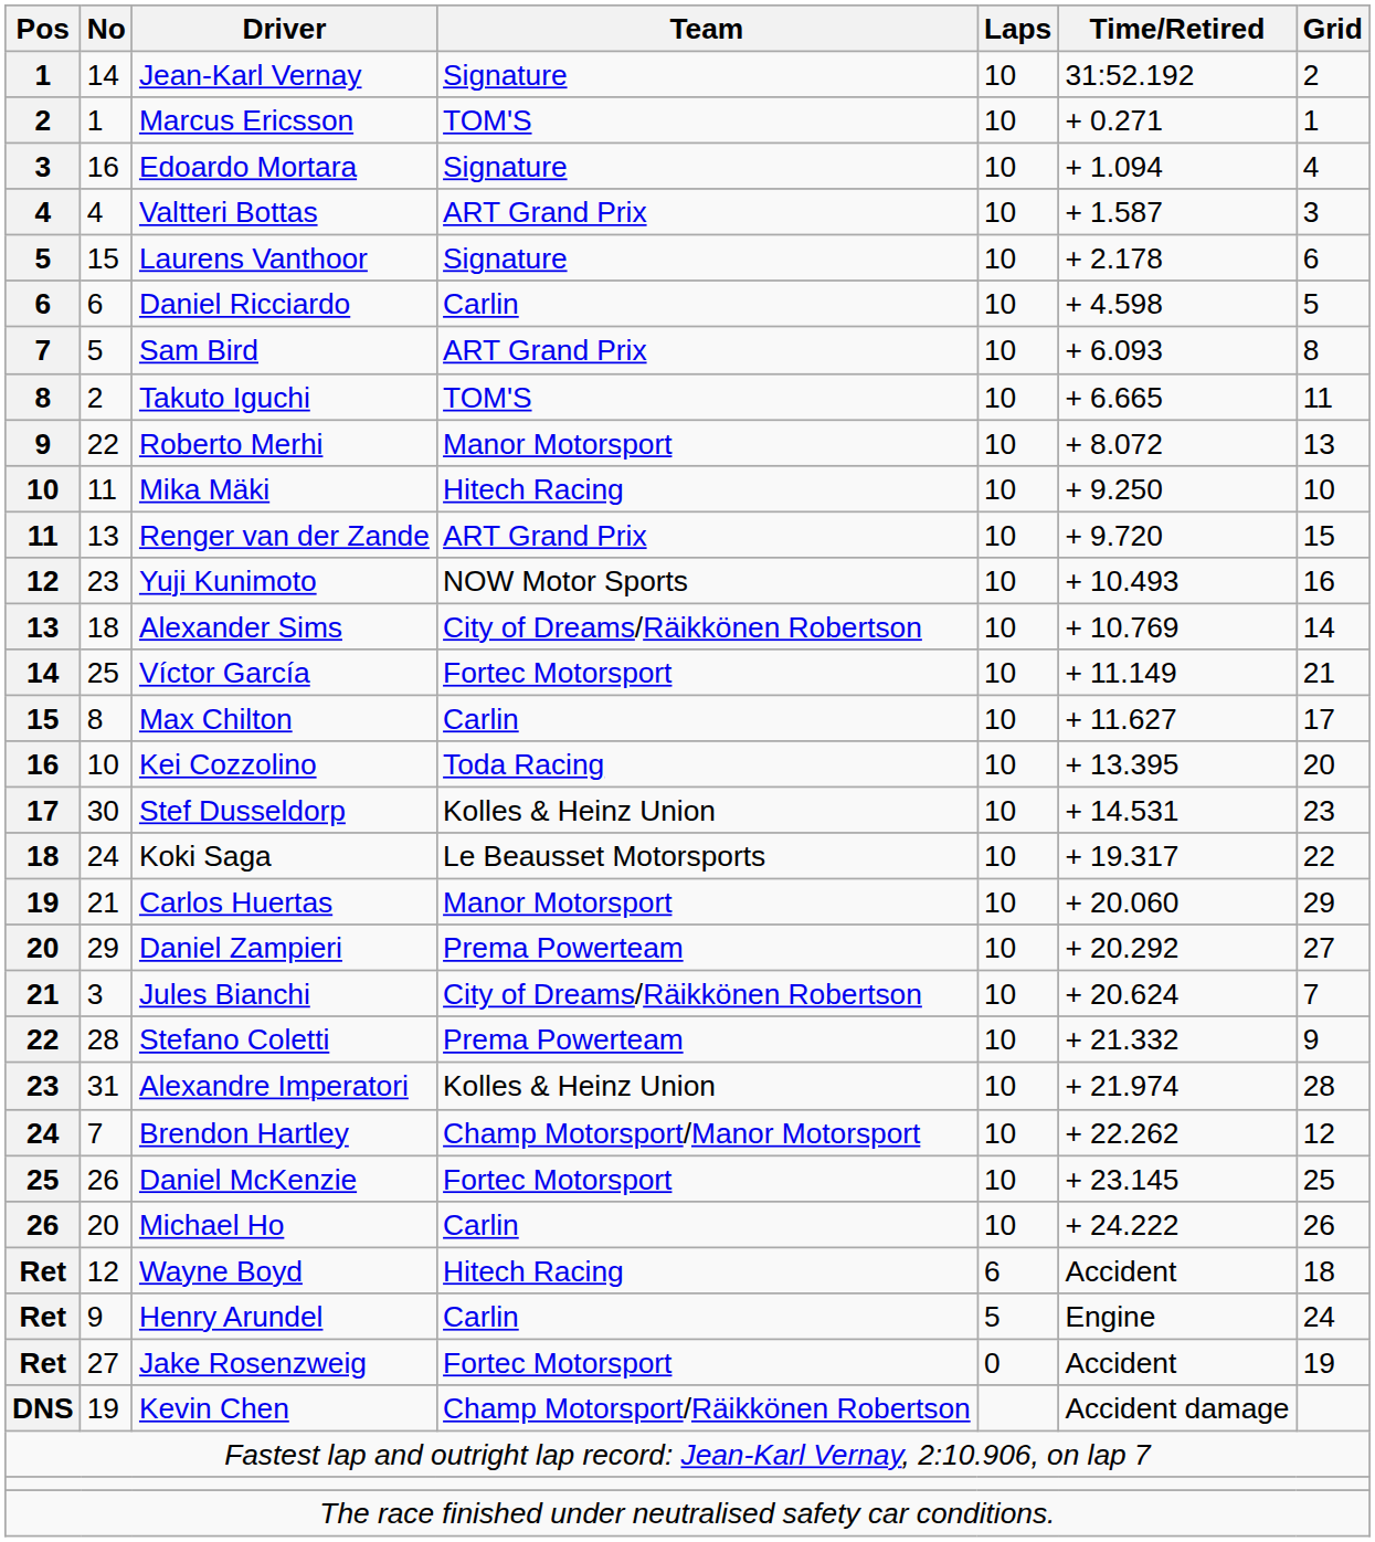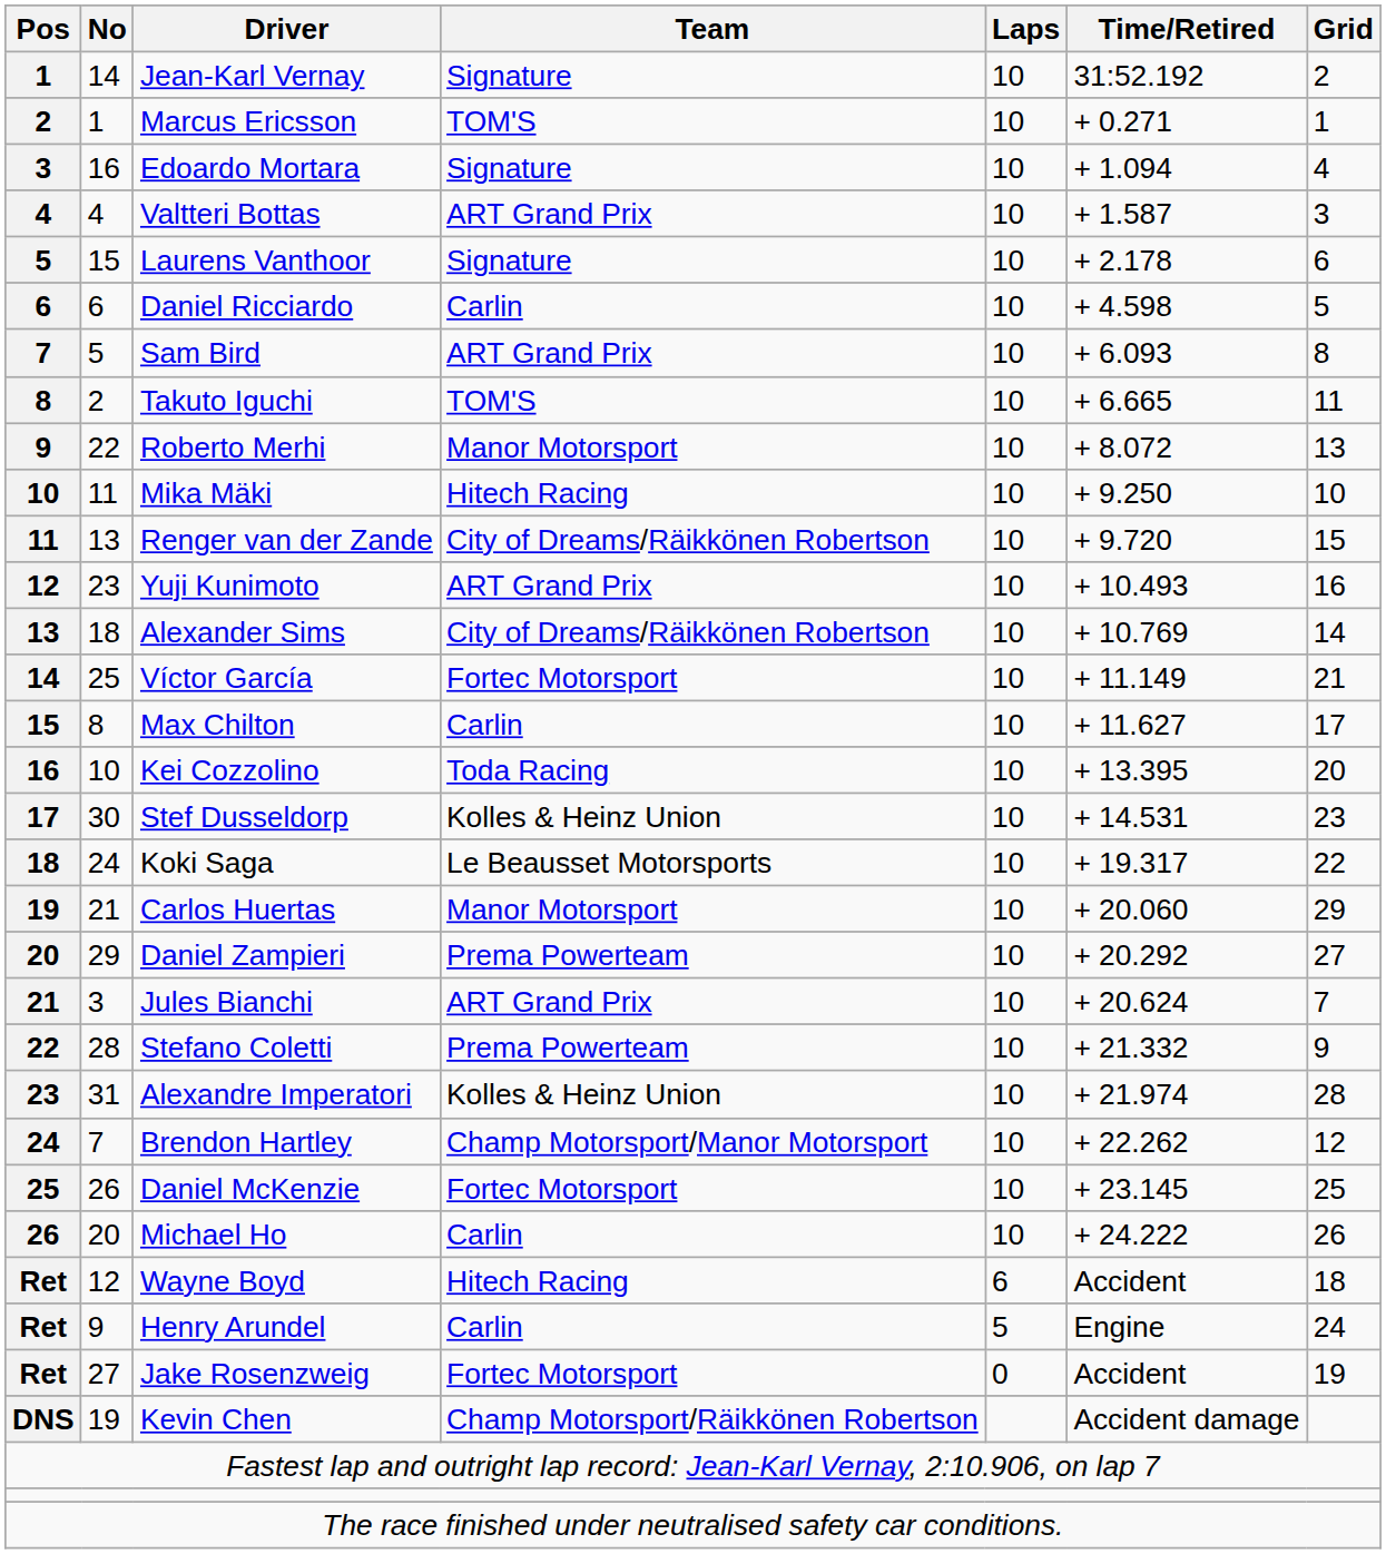Renger van der Zande | Team: ART Grand Prix -> City of Dreams/Räikkönen Robertson
Yuji Kunimoto | Team: NOW Motor Sports -> ART Grand Prix
Jules Bianchi | Team: City of Dreams/Räikkönen Robertson -> ART Grand Prix
